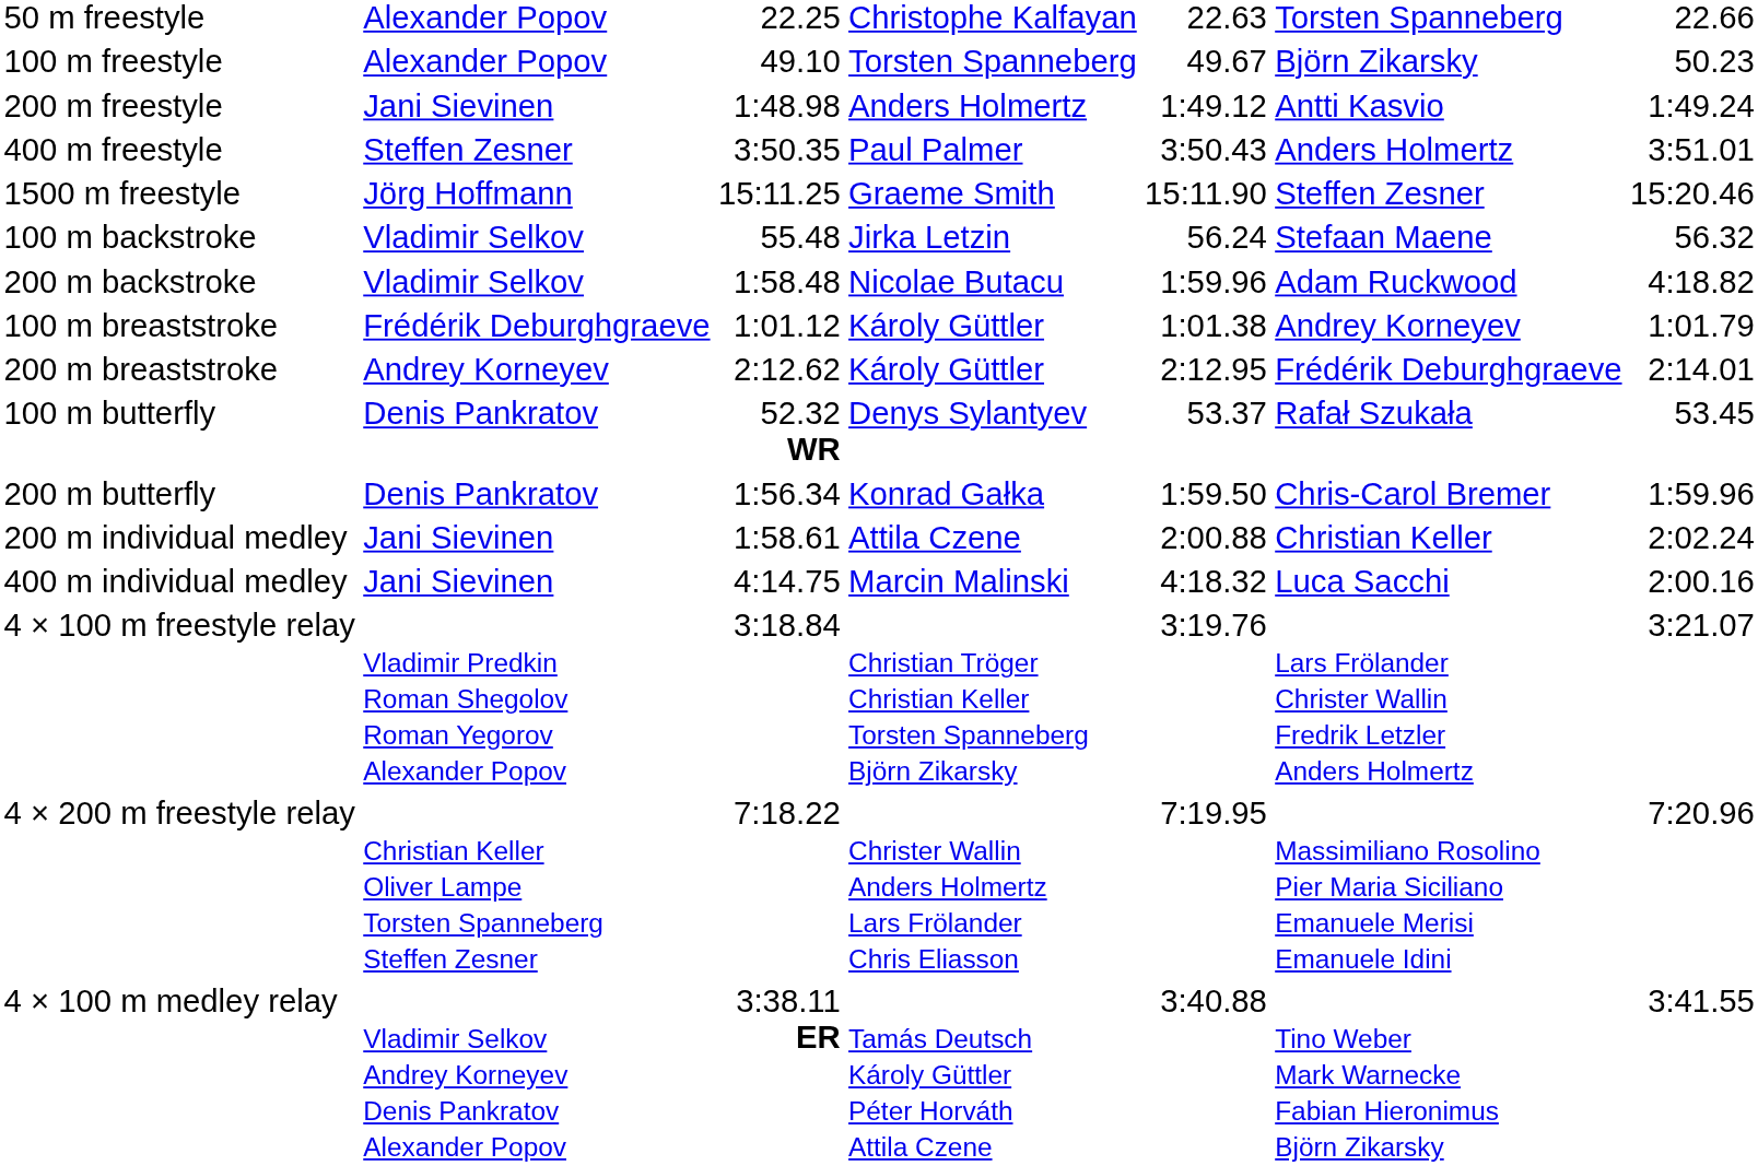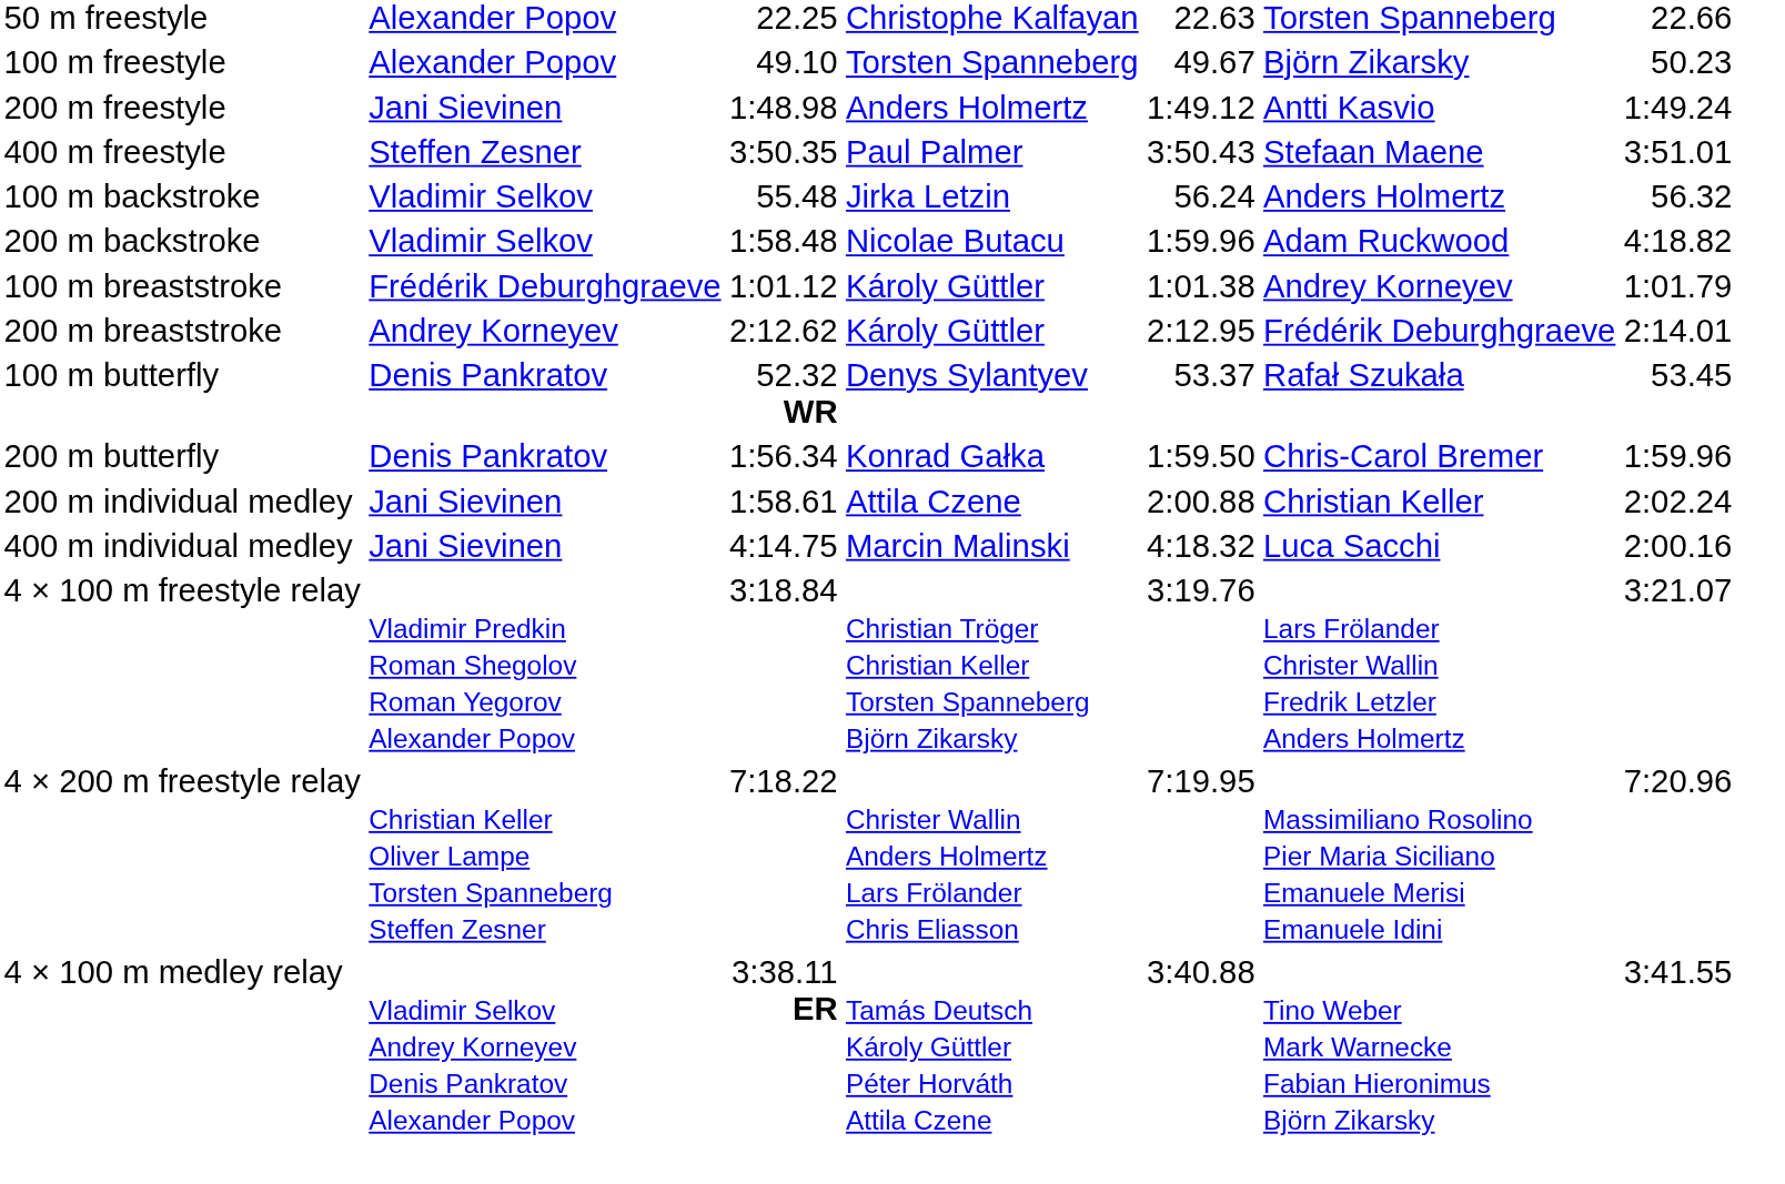400 m freestyle | column 6: Anders Holmertz -> Stefaan Maene
- row: 1500 m freestyle | Jörg Hoffmann | 15:11.25 | Graeme Smith | 15:11.90 | Steffen Zesner | 15:20.46
100 m backstroke | column 6: Stefaan Maene -> Anders Holmertz
